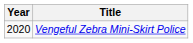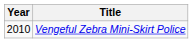Vengeful Zebra Mini-Skirt Police | Year: 2020 -> 2010
